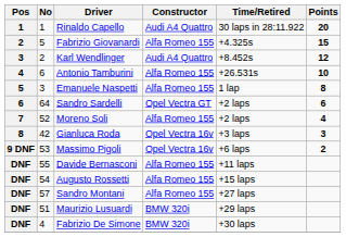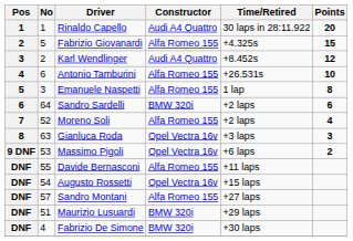Sandro Sardelli | Constructor: Opel Vectra GT -> BMW 320i
Gianluca Roda | No: 42 -> 63
Augusto Rossetti | Constructor: Alfa Romeo 155 -> Opel Vectra 16v
